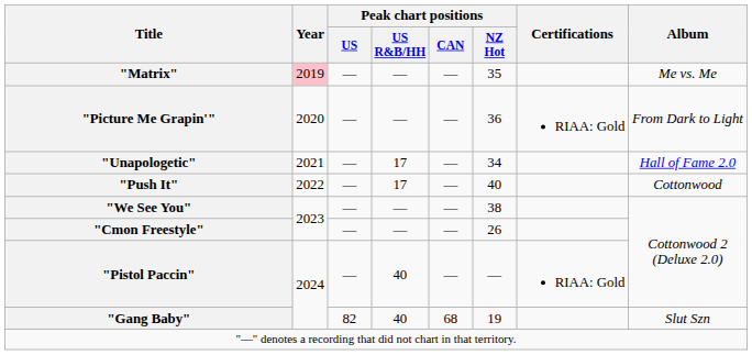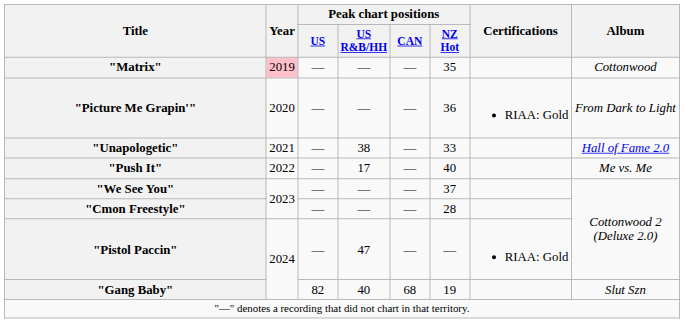"Matrix" | Album: Me vs. Me -> Cottonwood
"Unapologetic" | Peak chart positions / US R&B/HH: 17 -> 38
"Unapologetic" | Peak chart positions / NZ Hot: 34 -> 33
"Push It" | Album: Cottonwood -> Me vs. Me
"We See You" | Peak chart positions / NZ Hot: 38 -> 37
"Cmon Freestyle" | Peak chart positions / NZ Hot: 26 -> 28
"Pistol Paccin" | Peak chart positions / US R&B/HH: 40 -> 47
